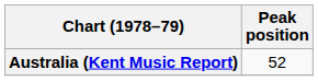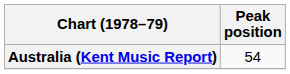Australia (Kent Music Report) | Peak position: 52 -> 54
